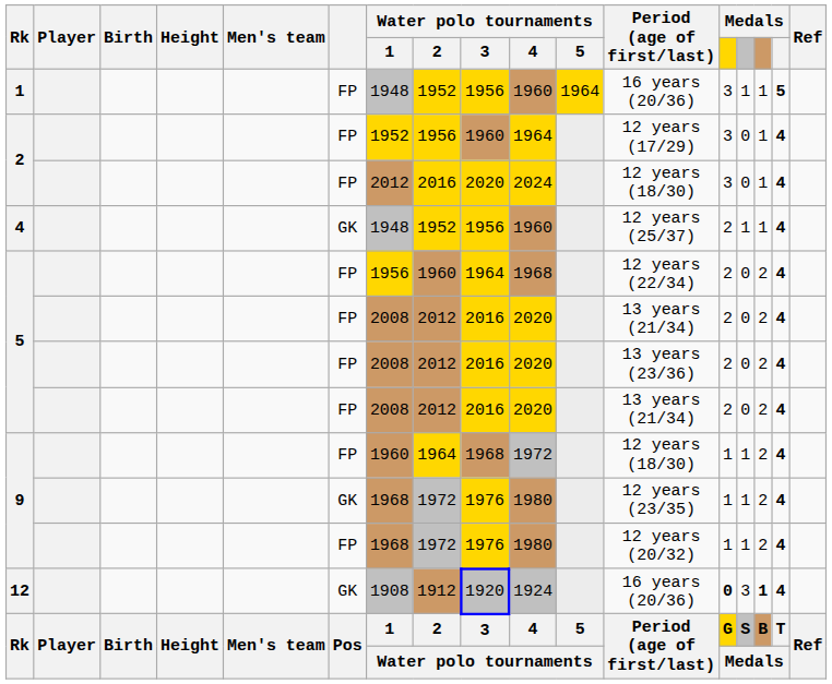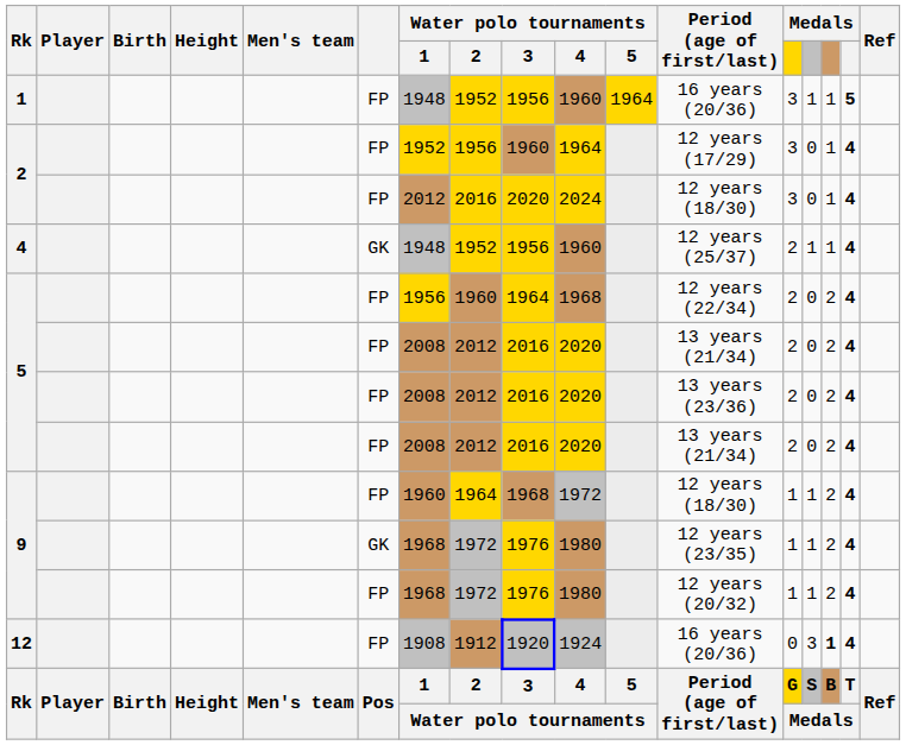12 | column 6: GK -> FP
12 | column 13: bold -> normal
